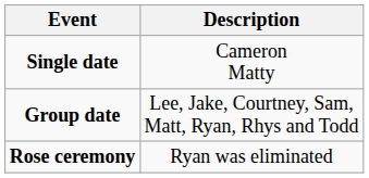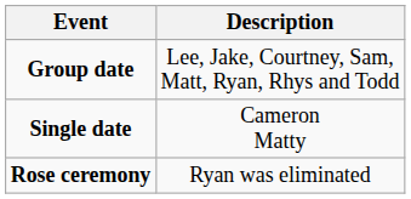rows swapped: Single date <-> Group date
